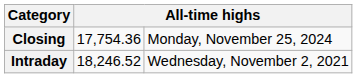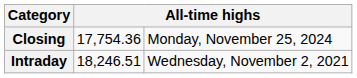Intraday | column 2: 18,246.52 -> 18,246.51
